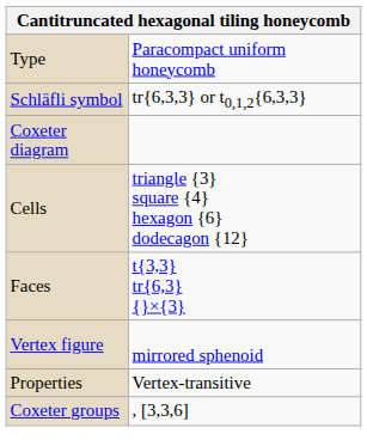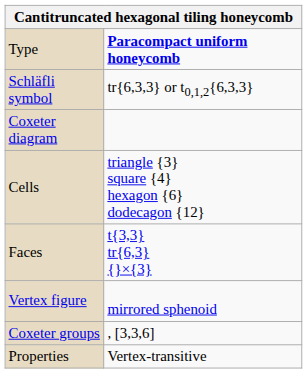Type | column 2: normal -> bold
rows swapped: Coxeter groups <-> Properties
